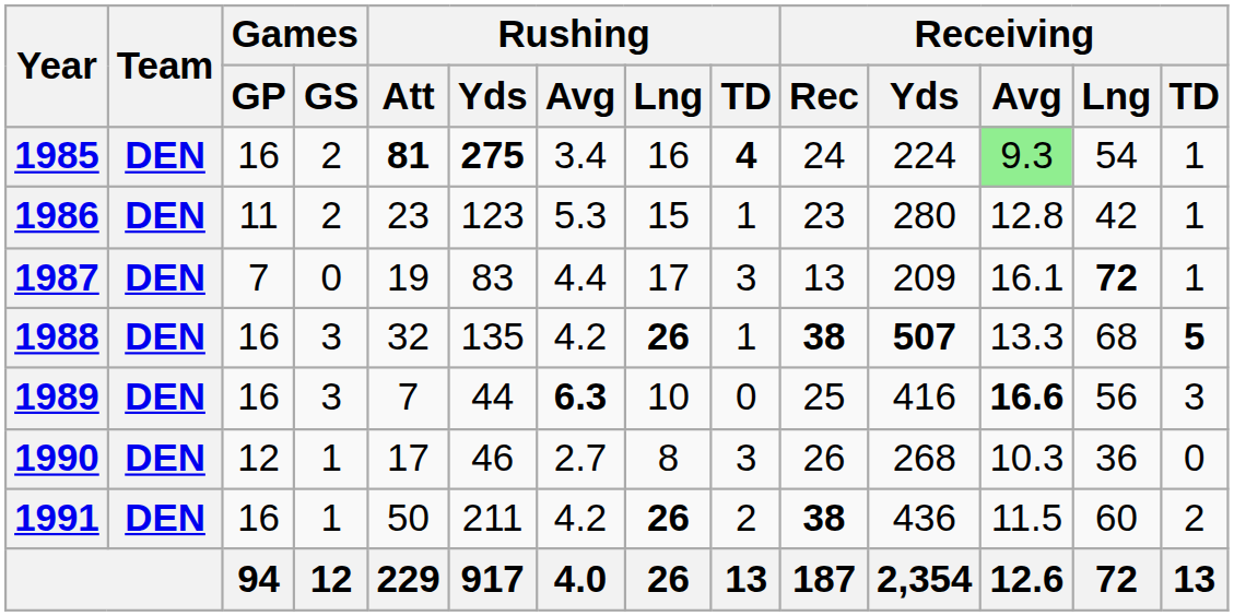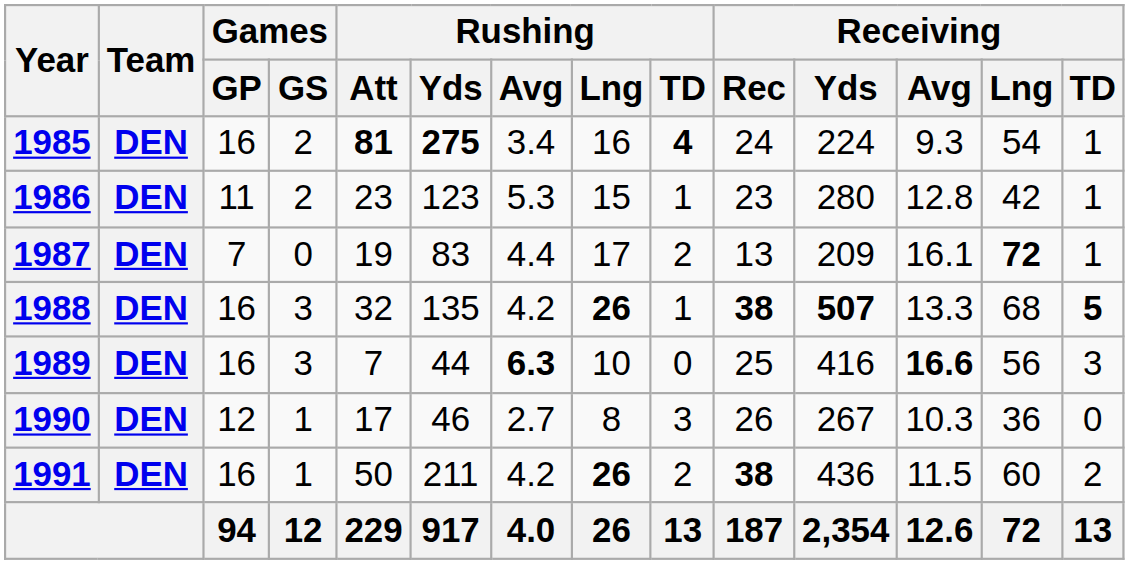1985 | Receiving / Avg: lightgreen background -> no background
1987 | Rushing / TD: 3 -> 2
1990 | Receiving / Yds: 268 -> 267
